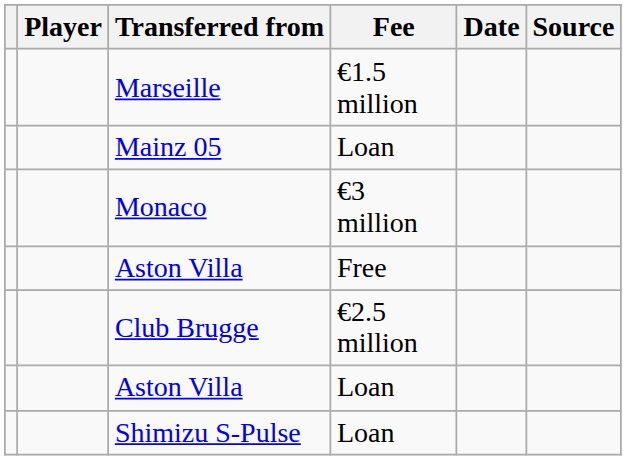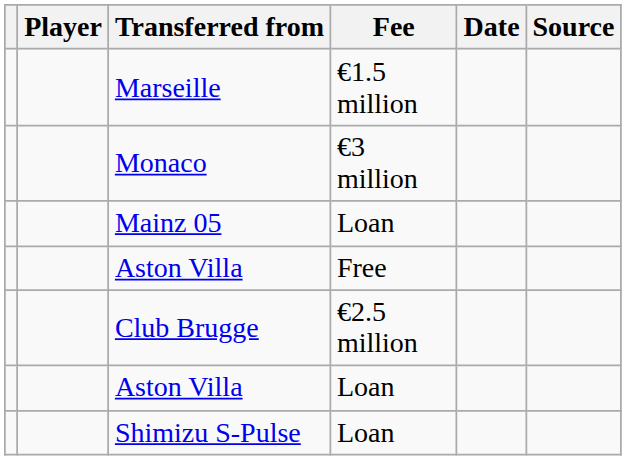rows swapped: Monaco <-> Mainz 05
